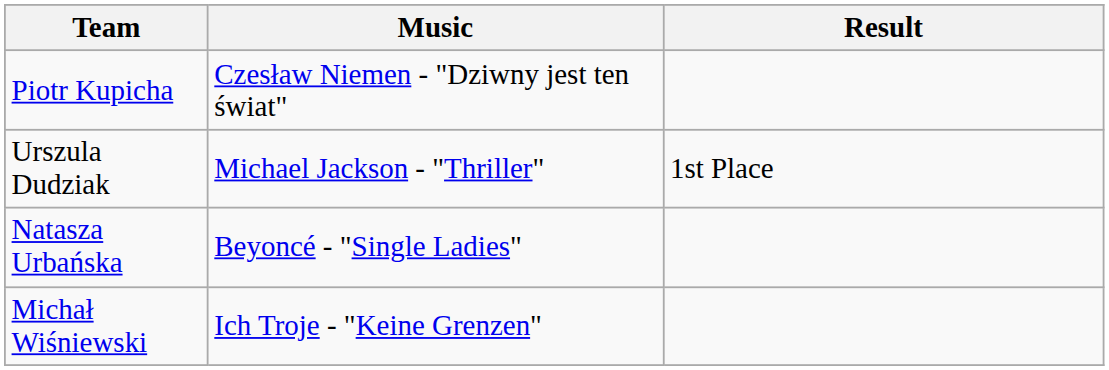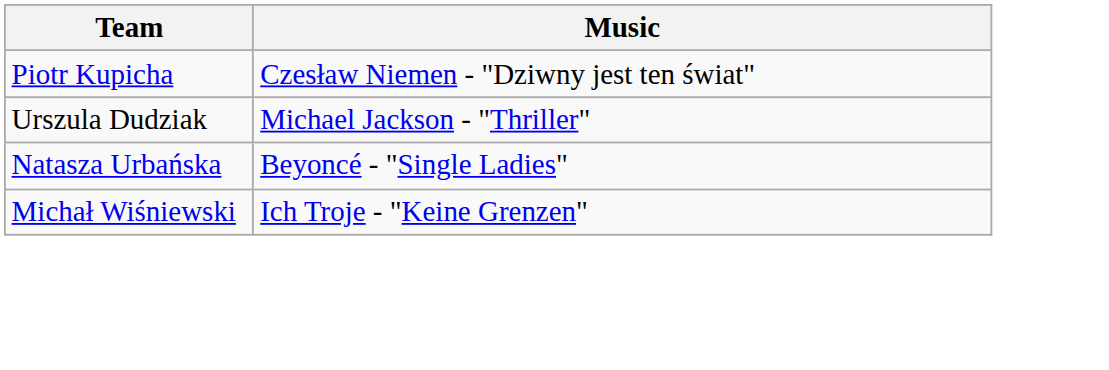- column: Result | 1st Place
